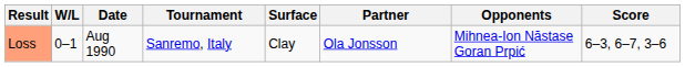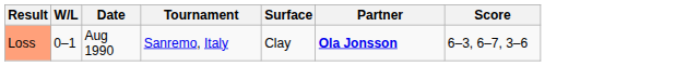- column: Opponents | Mihnea-Ion Năstase Goran Prpić
Loss | Partner: normal -> bold
